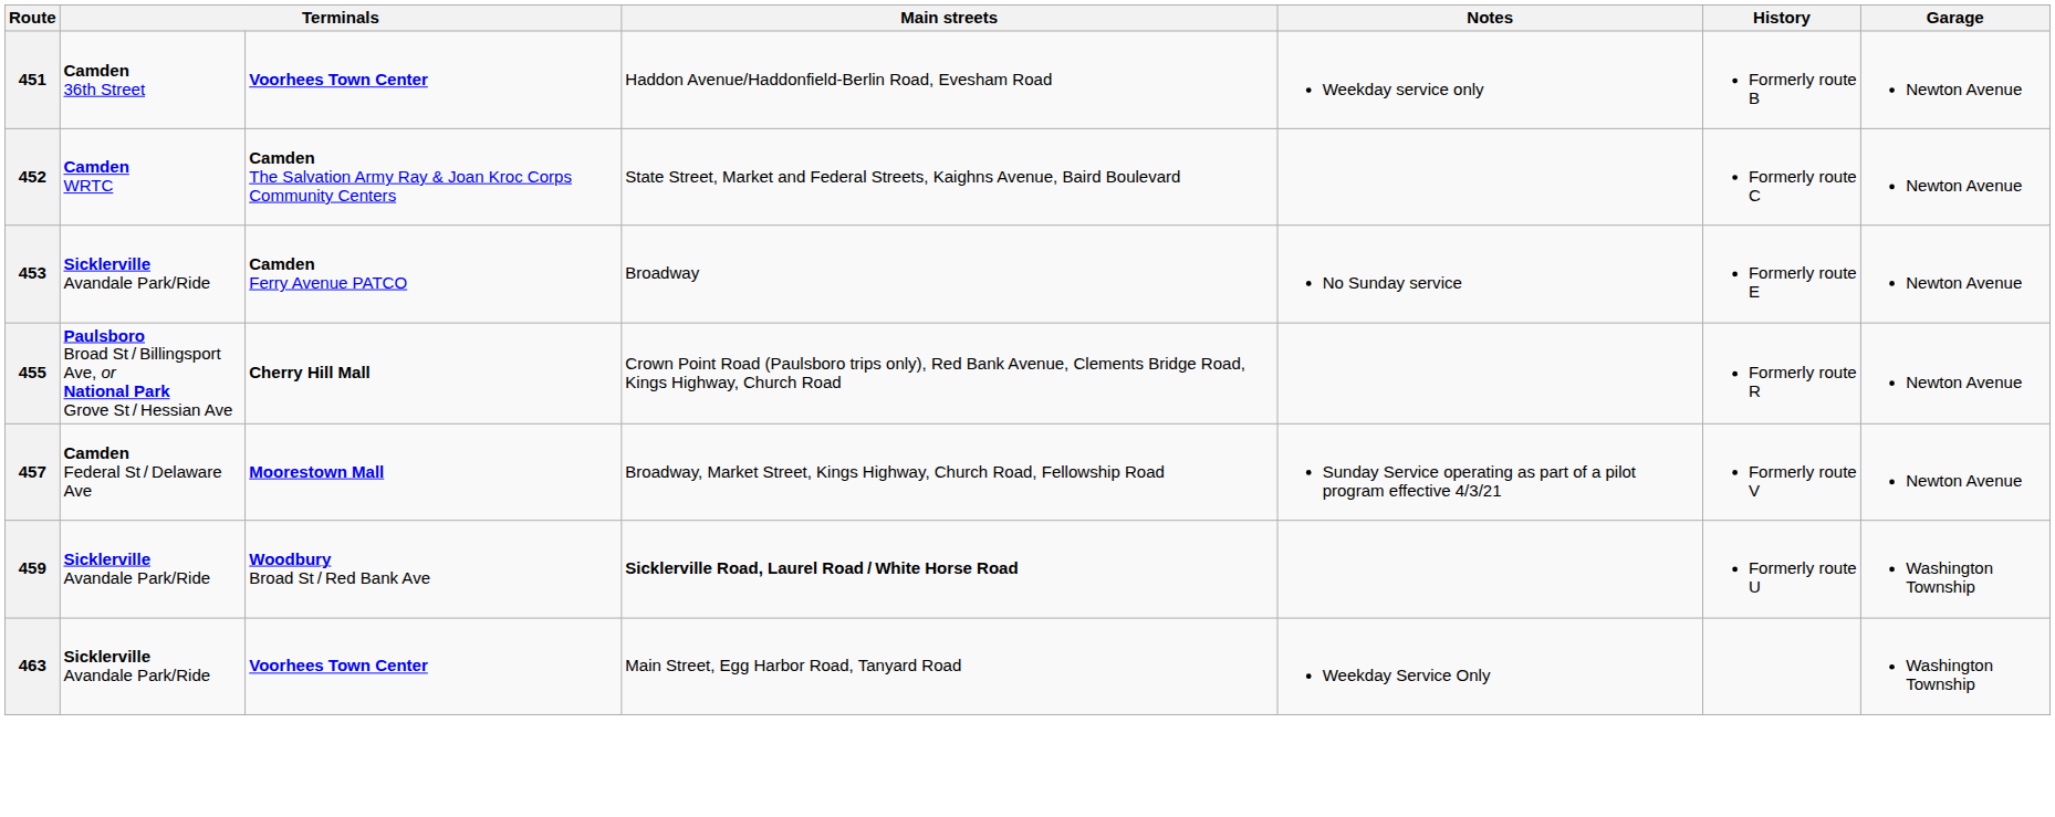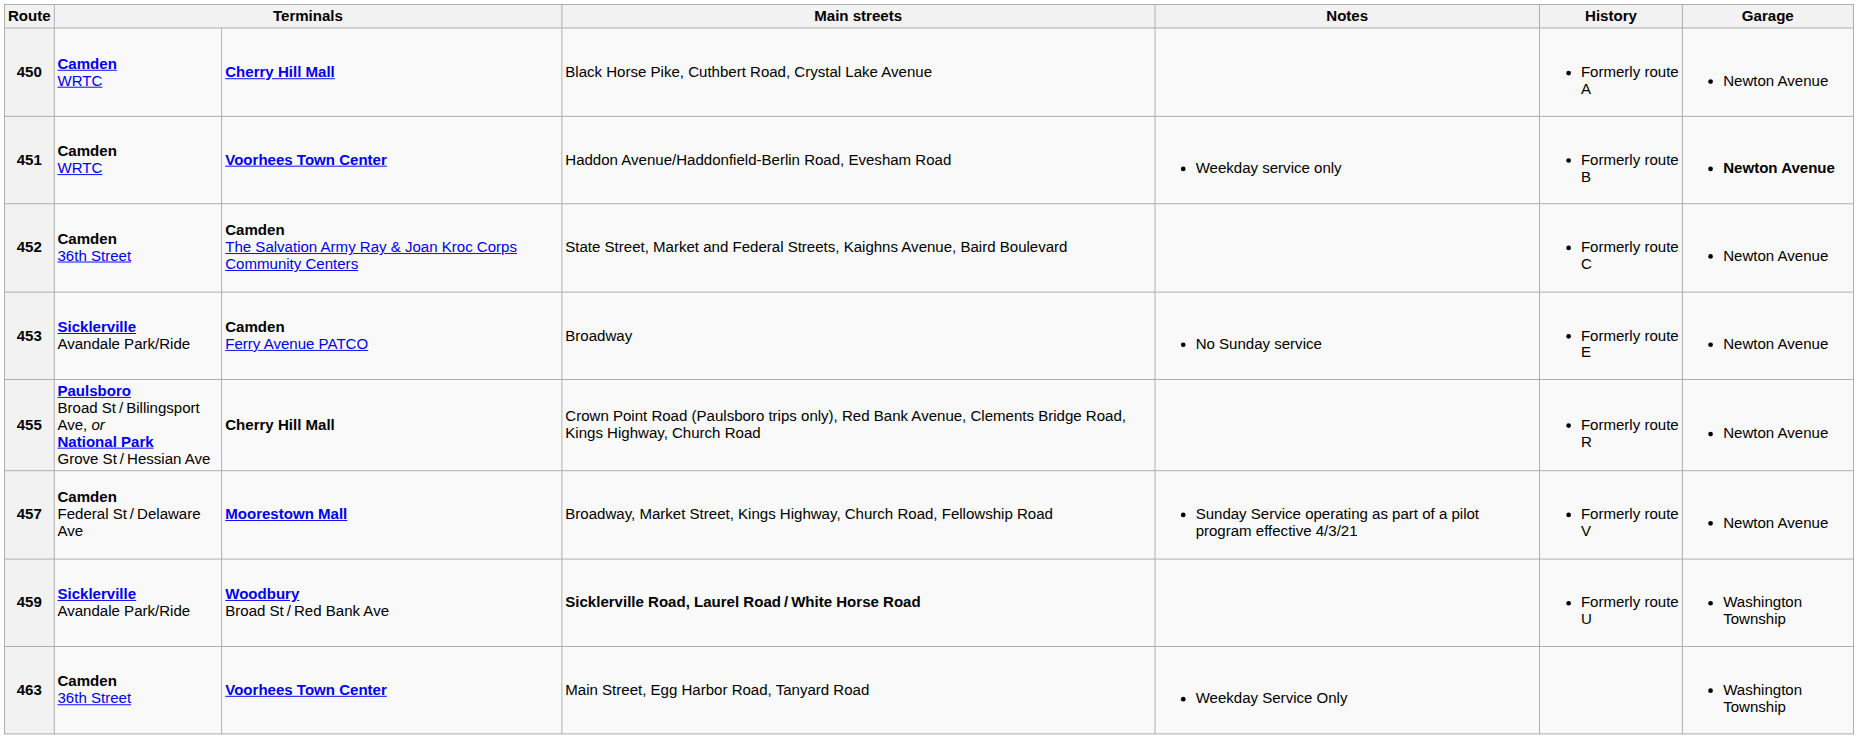+ row: 450 | Camden WRTC | Cherry Hill Mall | Black Horse Pike, Cuthbert Road, Crystal Lake Avenue | Formerly route A | Newton Avenue
451 | column 2: Camden 36th Street -> Camden WRTC
451 | Garage: normal -> bold
452 | column 2: Camden WRTC -> Camden 36th Street
463 | column 2: Sicklerville Avandale Park/Ride -> Camden 36th Street
